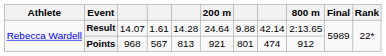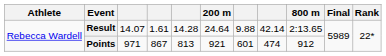Points | column 3: 968 -> 971
Points | column 4: 567 -> 867
Points | column 7: 801 -> 601
